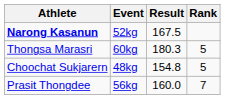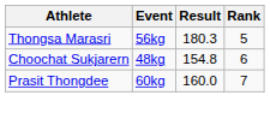- row: Narong Kasanun | 52kg | 167.5
Thongsa Marasri | Event: 60kg -> 56kg
Choochat Sukjarern | Rank: 5 -> 6
Prasit Thongdee | Event: 56kg -> 60kg
